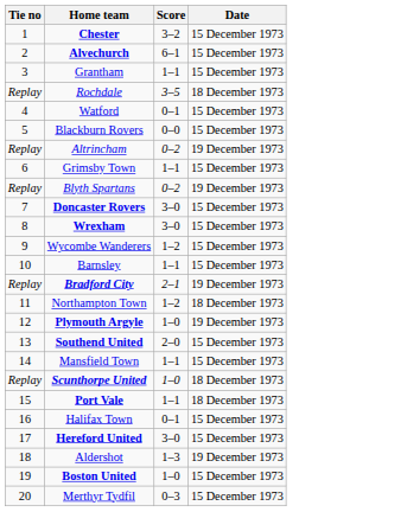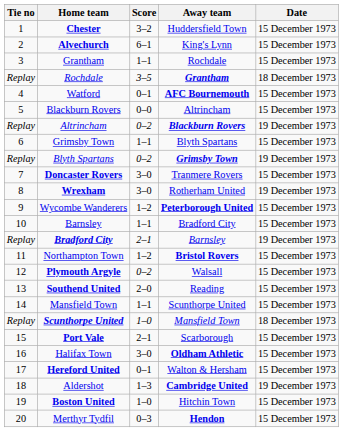+ column: Away team | Huddersfield Town | King's Lynn | Rochdale | Grantham | AFC Bournemouth | Altrincham | Blackburn Rovers | Blyth Spartans | Grimsby Town | Tranmere Rovers | Rotherham United | Peterborough United | Bradford City | Barnsley | Bristol Rovers | Walsall | Reading | Scunthorpe United | Mansfield Town | Scarborough | Oldham Athletic | Walton & Hersham | Cambridge United | Hitchin Town | Hendon
Wrexham | Date: 15 December 1973 -> 19 December 1973
Northampton Town | Date: 18 December 1973 -> 15 December 1973
Plymouth Argyle | Score: 1–0 -> 0–2
Plymouth Argyle | Date: 19 December 1973 -> 15 December 1973
Port Vale | Score: 1–1 -> 2–1
Port Vale | Date: 18 December 1973 -> 15 December 1973
Halifax Town | Score: 0–1 -> 3–0
Hereford United | Score: 3–0 -> 0–1
